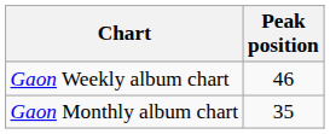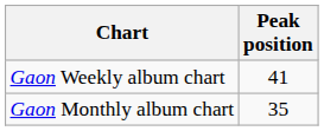Gaon Weekly album chart | Peak position: 46 -> 41
